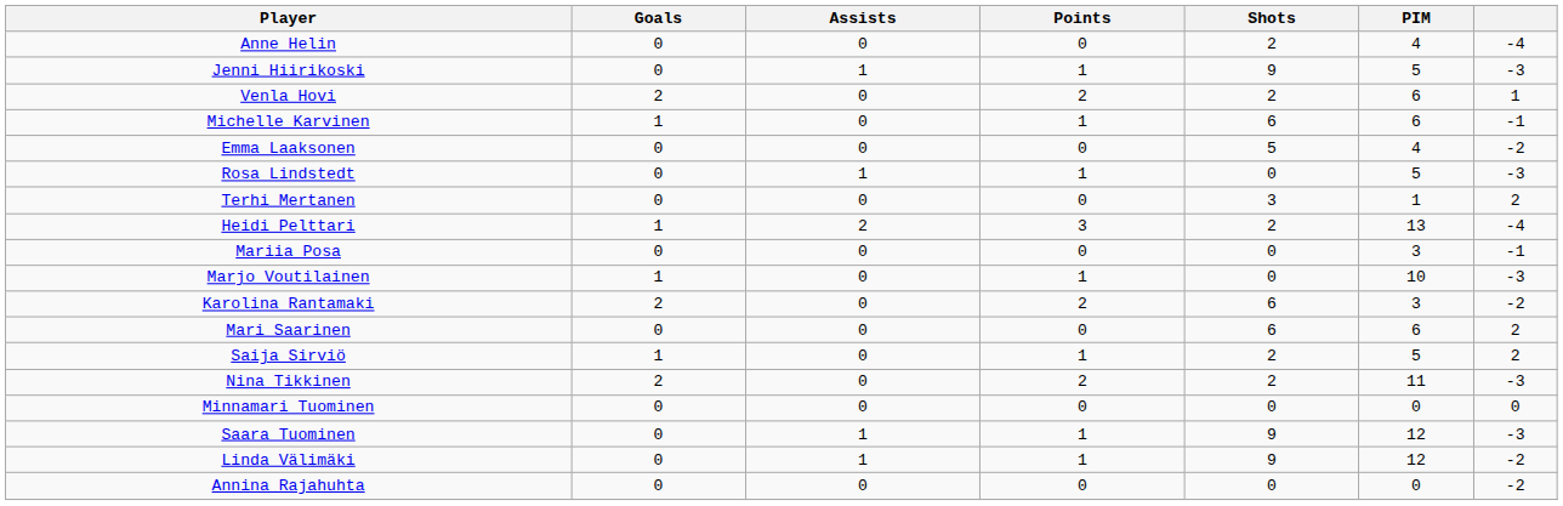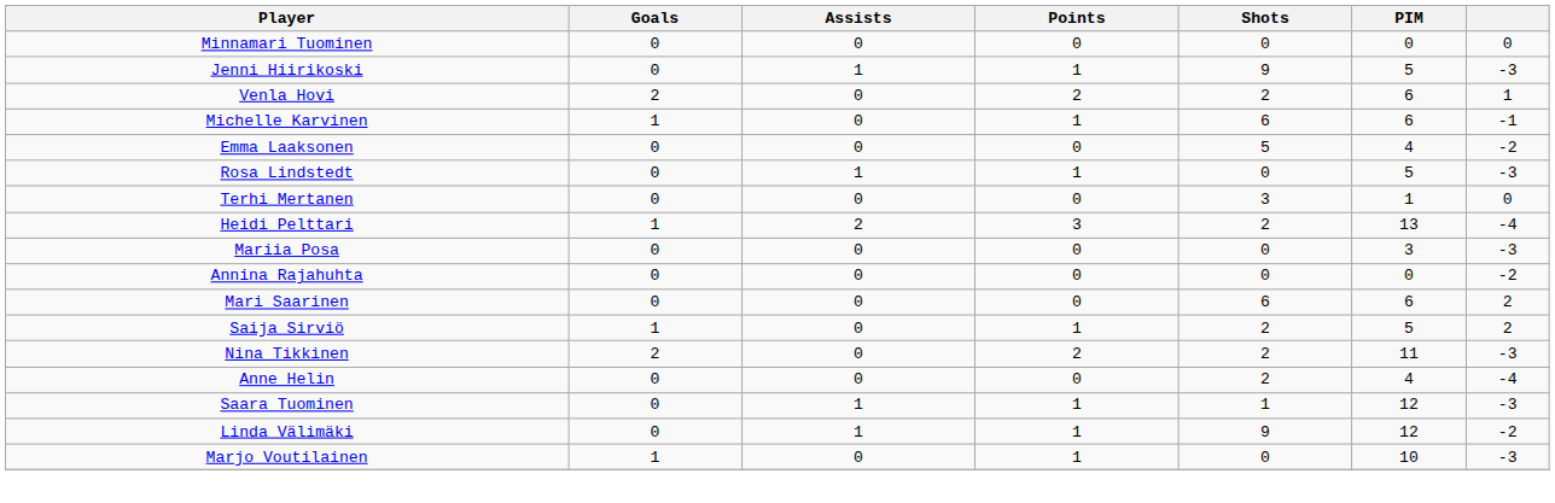rows swapped: Anne Helin <-> Minnamari Tuominen
Terhi Mertanen | column 7: 2 -> 0
Mariia Posa | column 7: -1 -> -3
rows swapped: Annina Rajahuhta <-> Marjo Voutilainen
- row: Karolina Rantamaki | 2 | 0 | 2 | 6 | 3 | -2
Saara Tuominen | Shots: 9 -> 1
